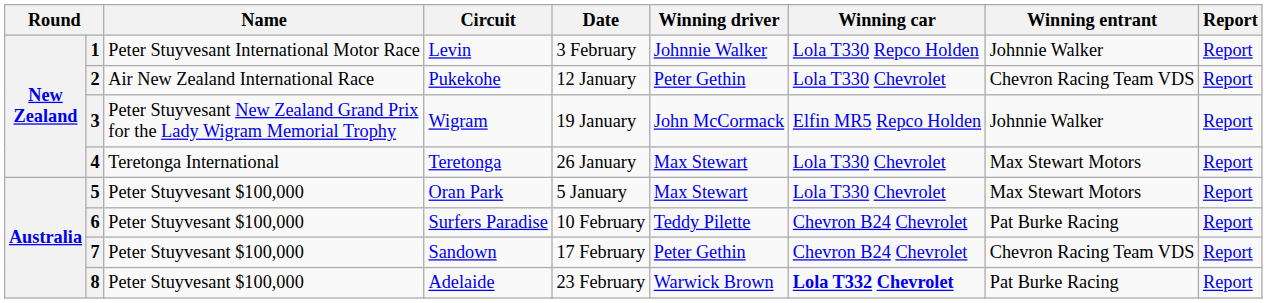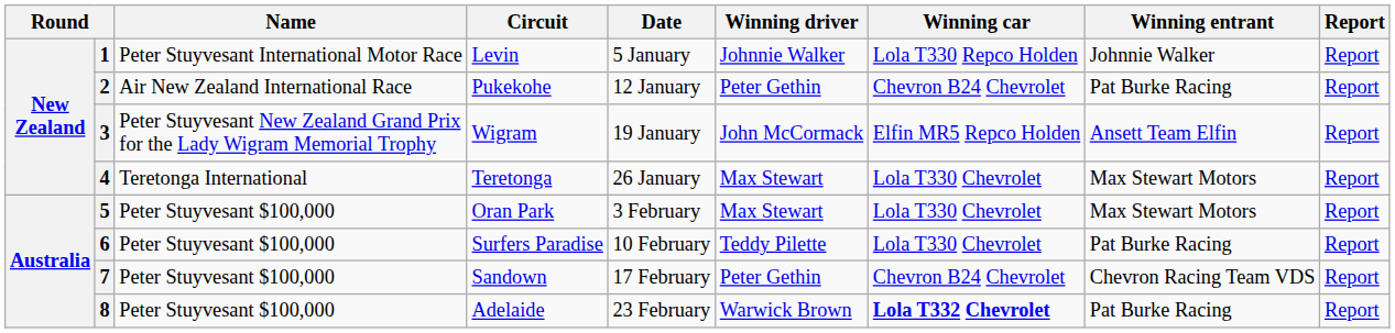1 | Date: 3 February -> 5 January
2 | Winning car: Lola T330 Chevrolet -> Chevron B24 Chevrolet
2 | Winning entrant: Chevron Racing Team VDS -> Pat Burke Racing
3 | Winning entrant: Johnnie Walker -> Ansett Team Elfin
5 | Date: 5 January -> 3 February
6 | Winning car: Chevron B24 Chevrolet -> Lola T330 Chevrolet
